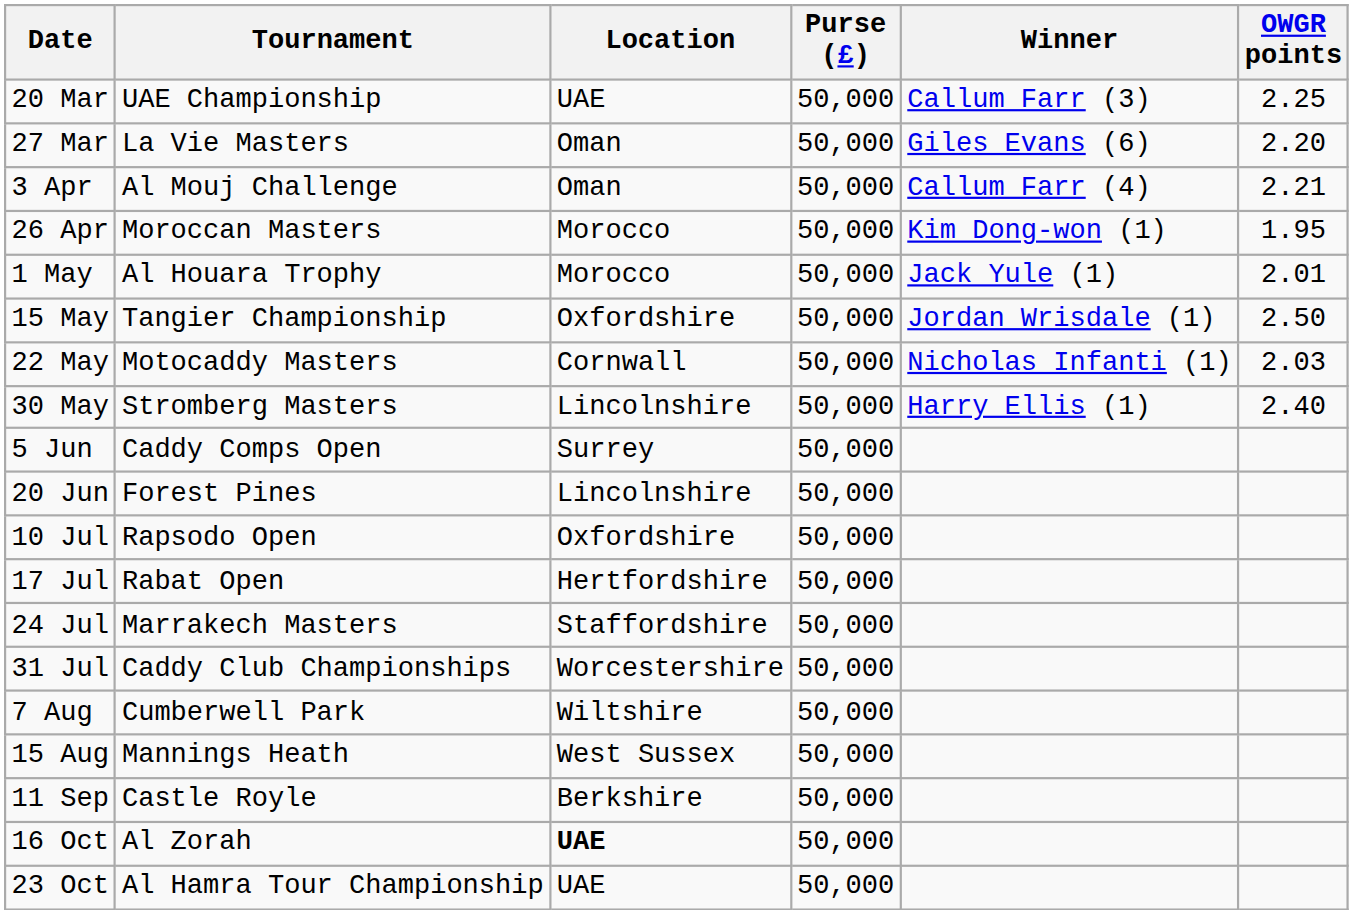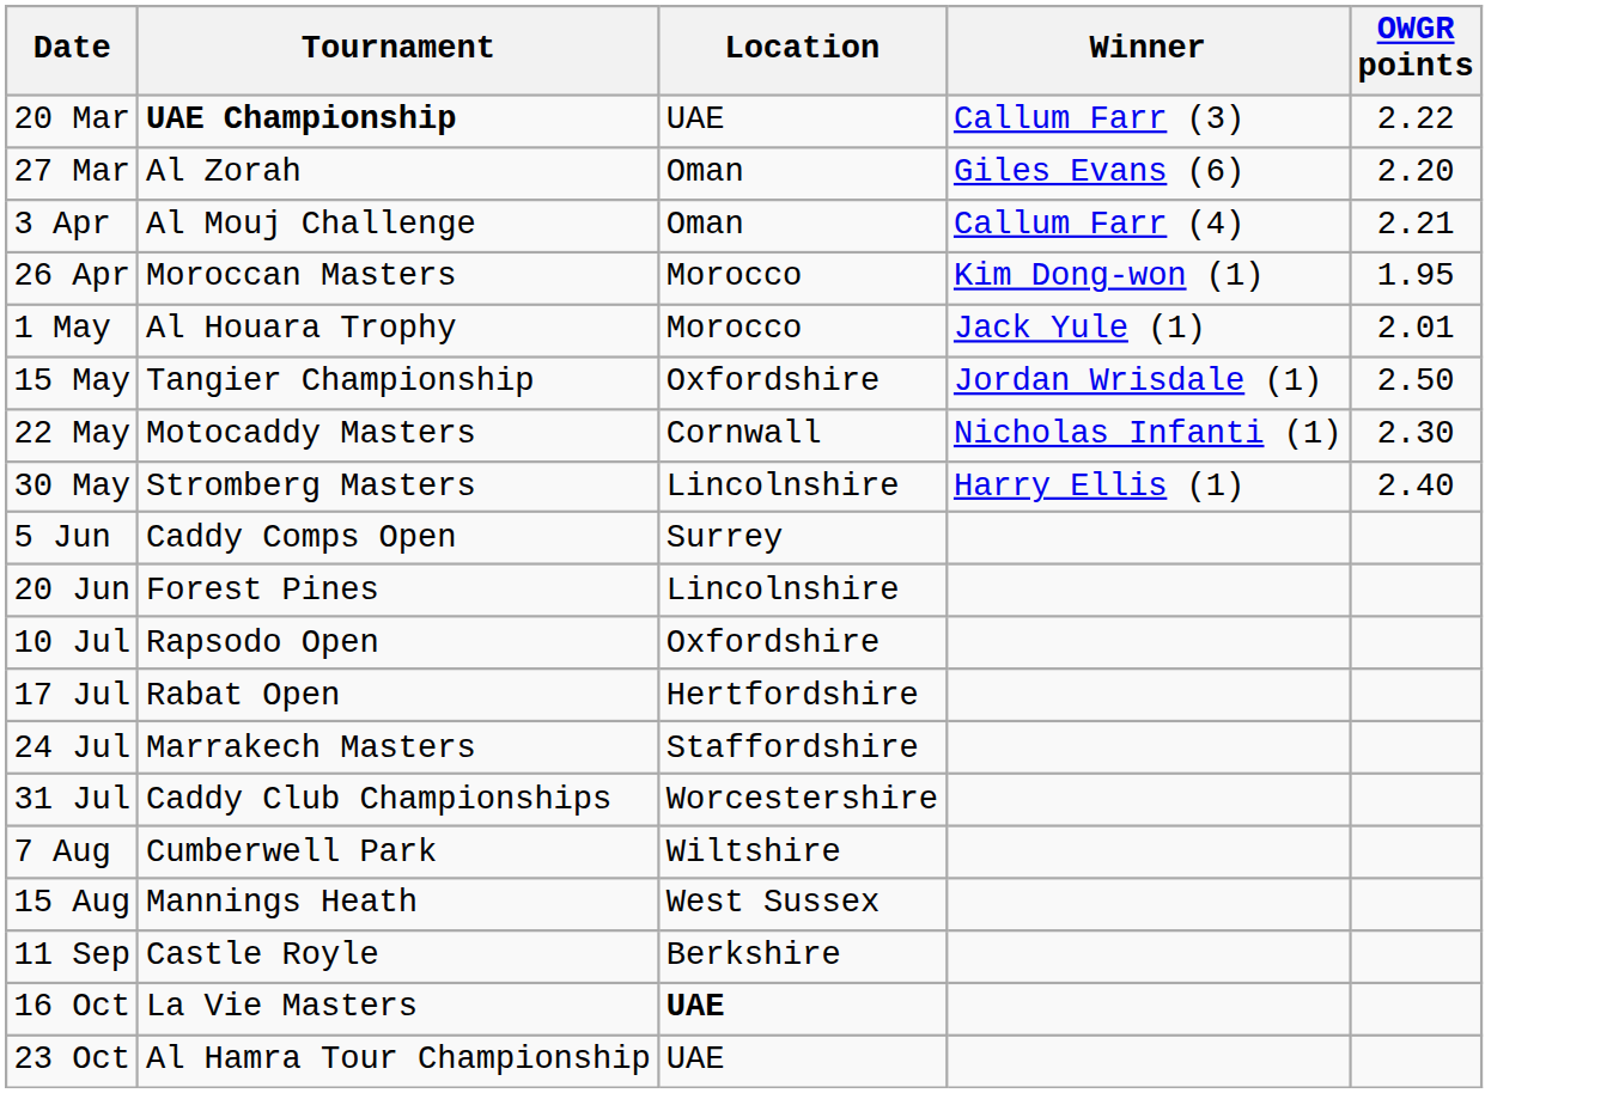- column: Purse (£) | 50,000 | 50,000 | 50,000 | 50,000 | 50,000 | 50,000 | 50,000 | 50,000 | 50,000 | 50,000 | 50,000 | 50,000 | 50,000 | 50,000 | 50,000 | 50,000 | 50,000 | 50,000 | 50,000
20 Mar | Tournament: normal -> bold
20 Mar | OWGR points: 2.25 -> 2.22
27 Mar | Tournament: La Vie Masters -> Al Zorah
22 May | OWGR points: 2.03 -> 2.30
16 Oct | Tournament: Al Zorah -> La Vie Masters
